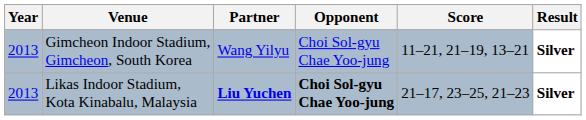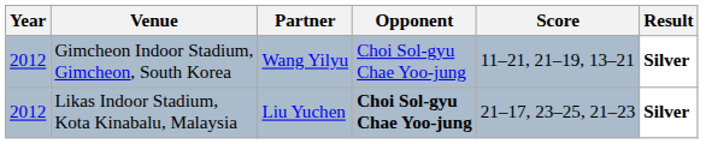Gimcheon Indoor Stadium, Gimcheon, South Korea | Year: 2013 -> 2012
Likas Indoor Stadium, Kota Kinabalu, Malaysia | Year: 2013 -> 2012
Likas Indoor Stadium, Kota Kinabalu, Malaysia | Partner: bold -> normal
